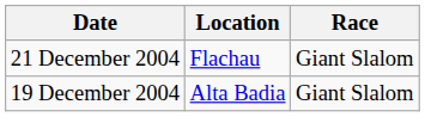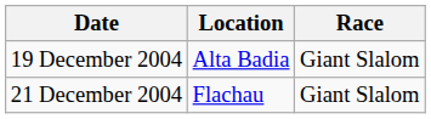rows swapped: 19 December 2004 <-> 21 December 2004
